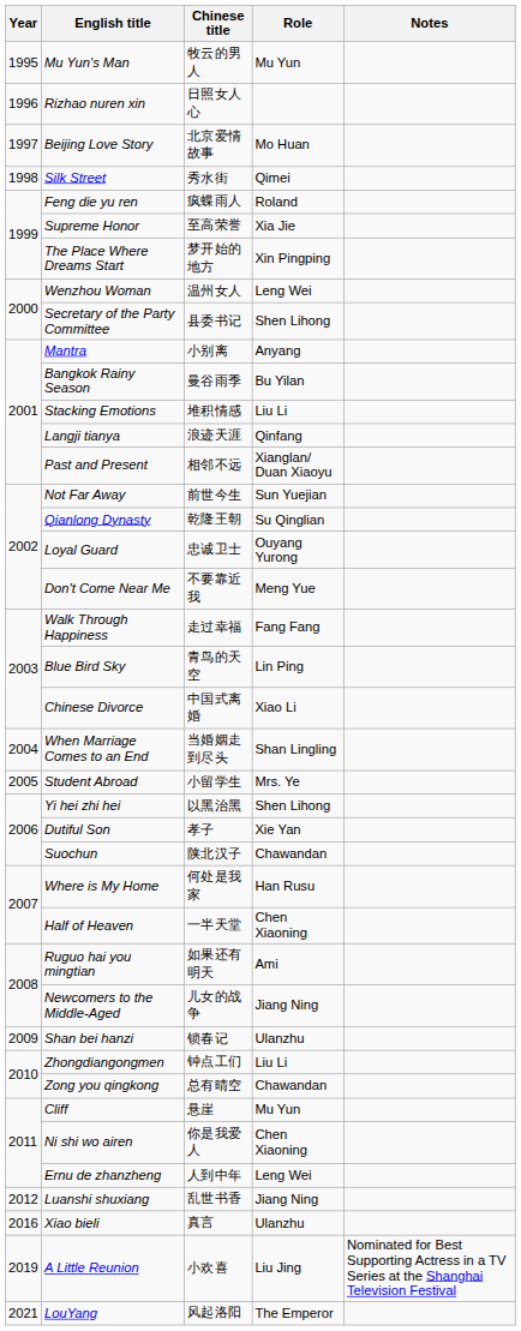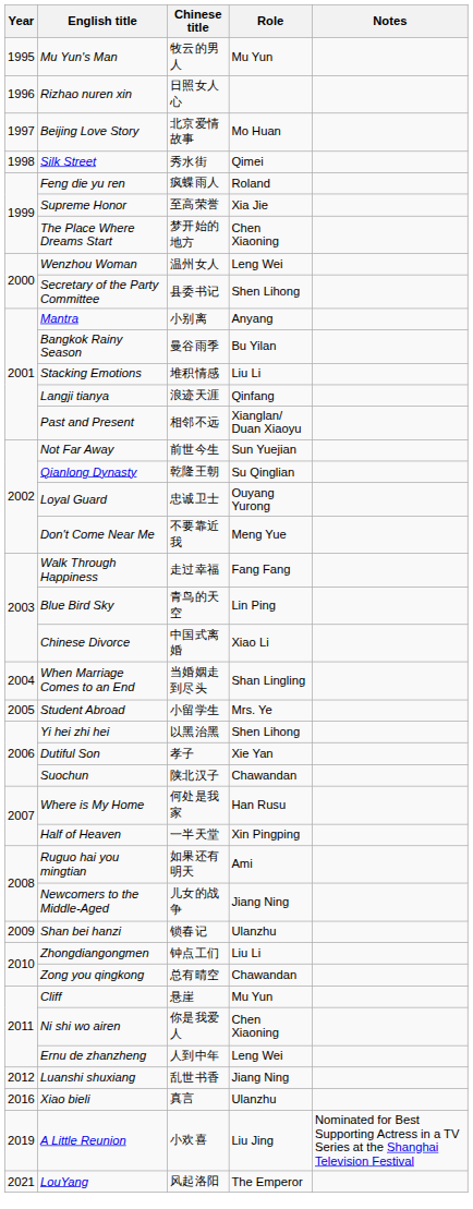The Place Where Dreams Start | Role: Xin Pingping -> Chen Xiaoning
Half of Heaven | Role: Chen Xiaoning -> Xin Pingping
